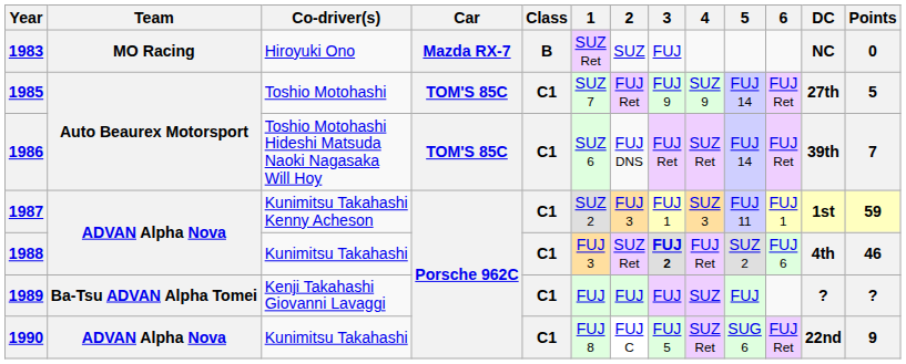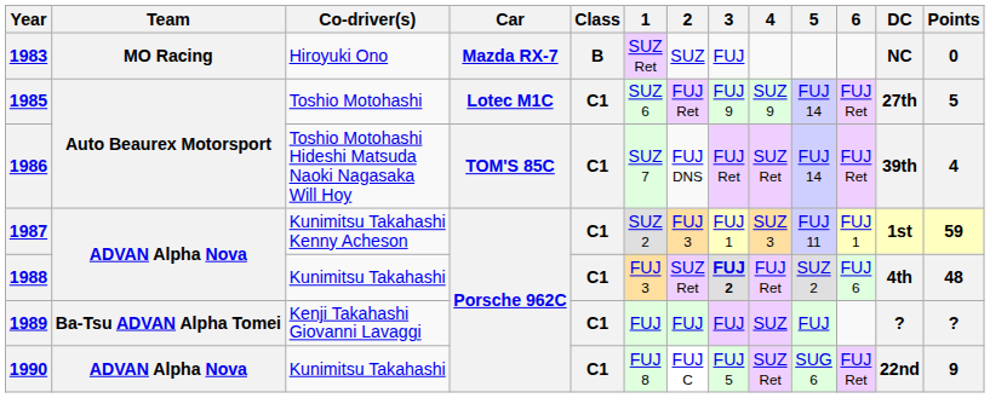1985 | Car: TOM'S 85C -> Lotec M1C
1985 | 1: SUZ 7 -> SUZ 6
1986 | 1: SUZ 6 -> SUZ 7
1986 | Points: 7 -> 4
1988 | Points: 46 -> 48
